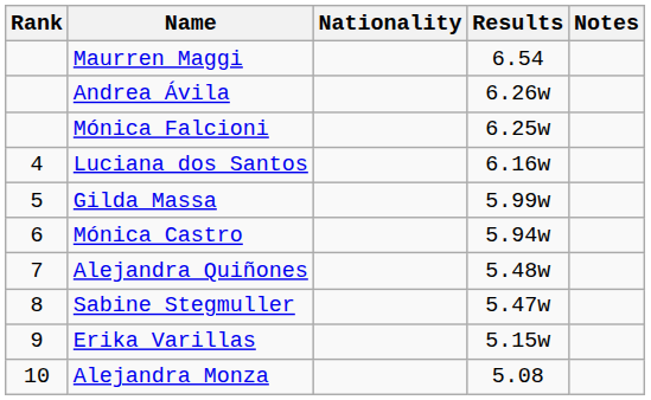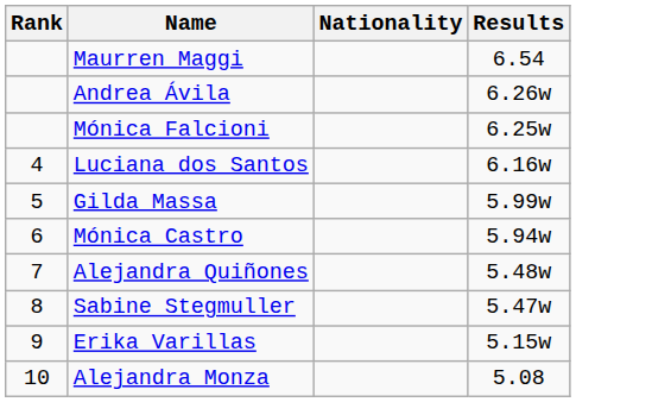- column: Notes
